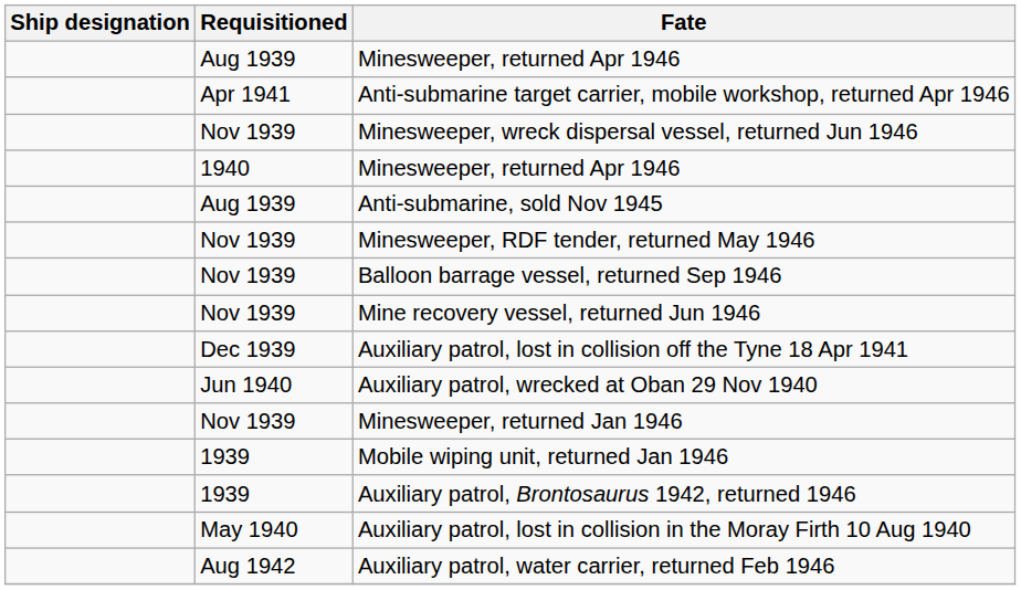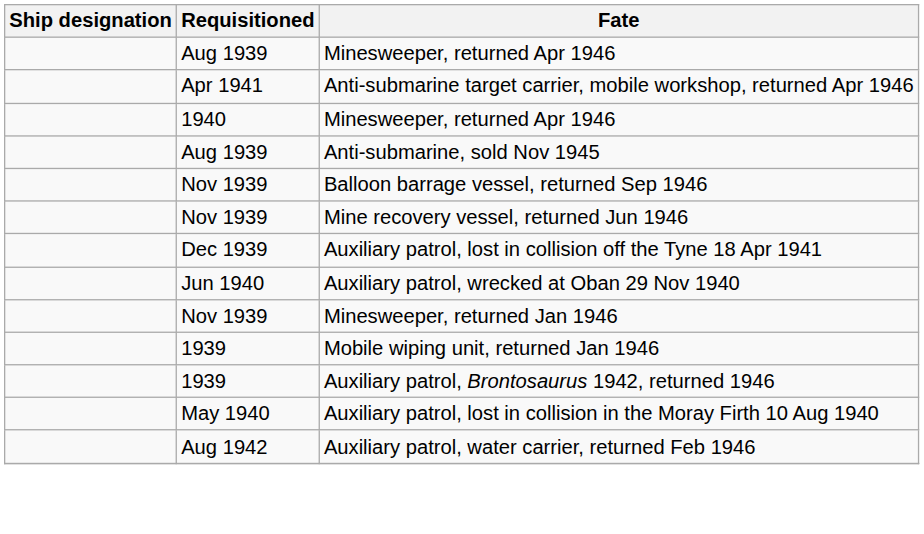- row: Nov 1939 | Minesweeper, wreck dispersal vessel, returned Jun 1946
- row: Nov 1939 | Minesweeper, RDF tender, returned May 1946
